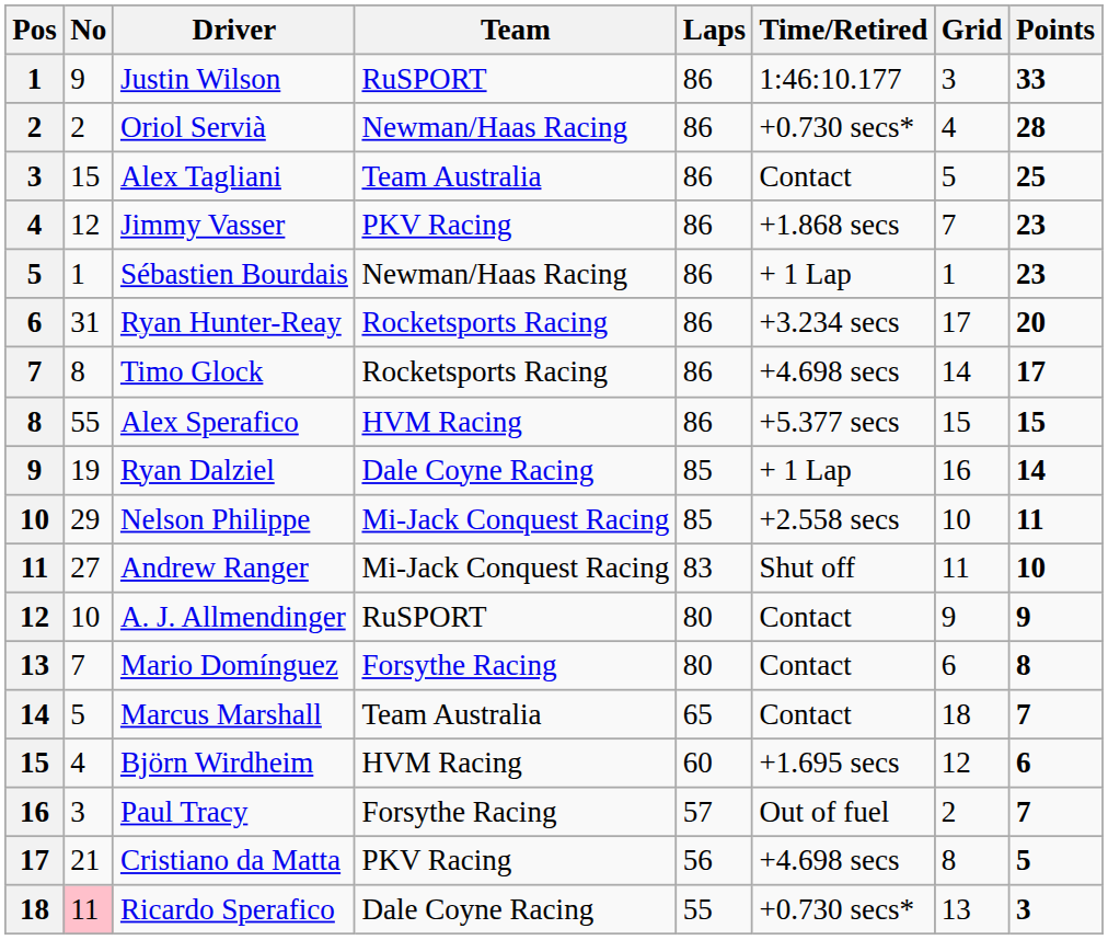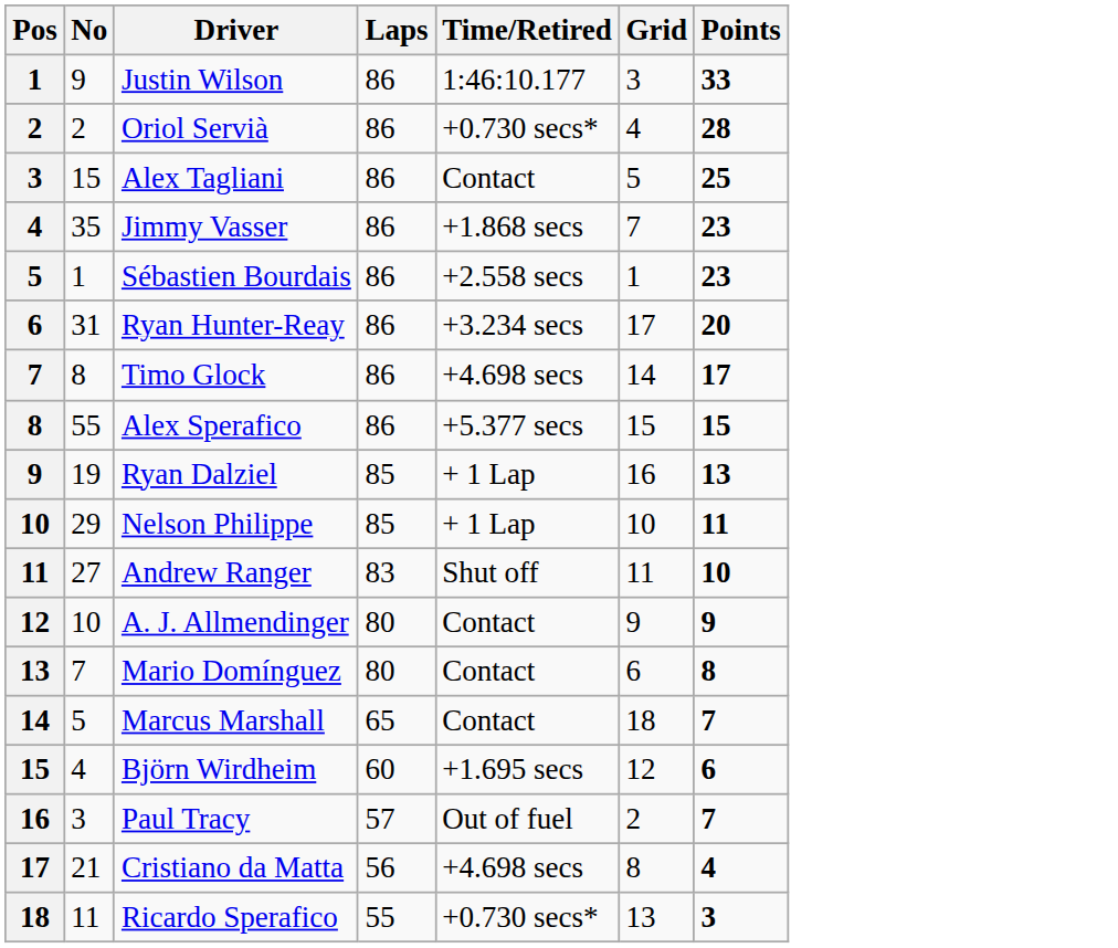- column: Team | RuSPORT | Newman/Haas Racing | Team Australia | PKV Racing | Newman/Haas Racing | Rocketsports Racing | Rocketsports Racing | HVM Racing | Dale Coyne Racing | Mi-Jack Conquest Racing | Mi-Jack Conquest Racing | RuSPORT | Forsythe Racing | Team Australia | HVM Racing | Forsythe Racing | PKV Racing | Dale Coyne Racing
Jimmy Vasser | No: 12 -> 35
Sébastien Bourdais | Time/Retired: + 1 Lap -> +2.558 secs
Ryan Dalziel | Points: 14 -> 13
Nelson Philippe | Time/Retired: +2.558 secs -> + 1 Lap
Cristiano da Matta | Points: 5 -> 4
Ricardo Sperafico | No: pink background -> no background
